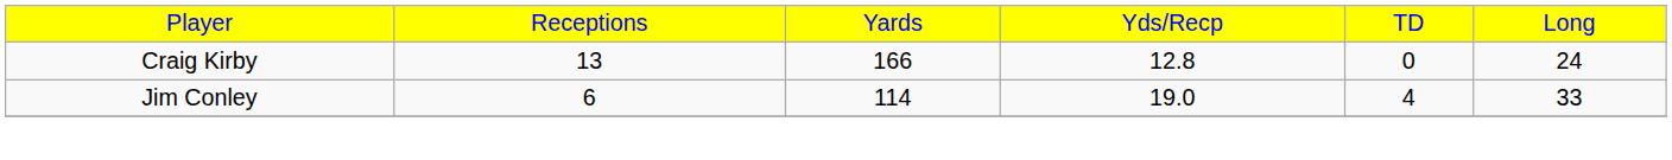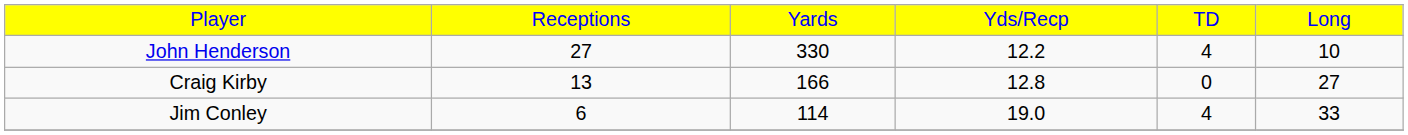+ row: John Henderson | 27 | 330 | 12.2 | 4 | 10
Craig Kirby | column 6: 24 -> 27
